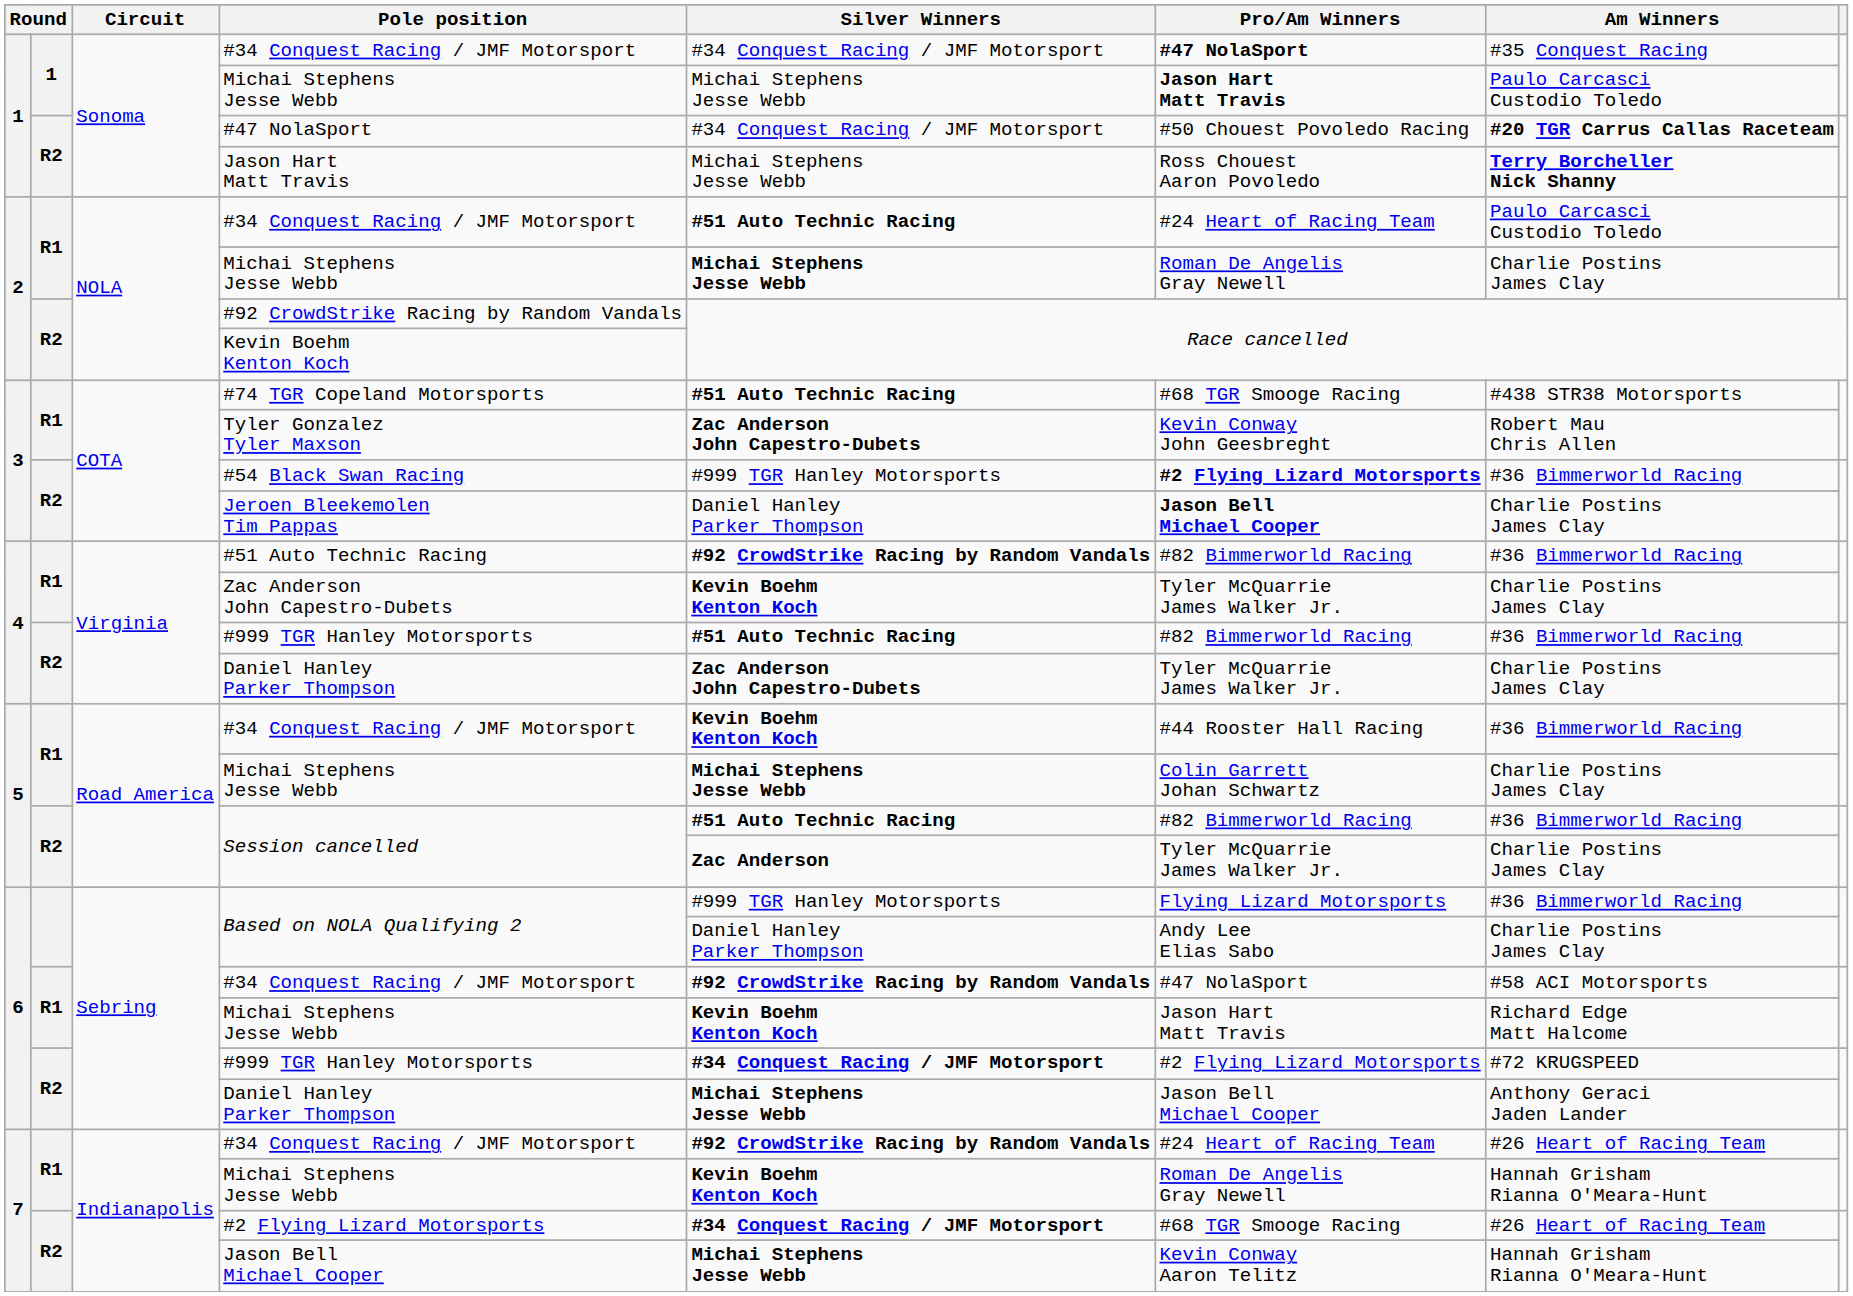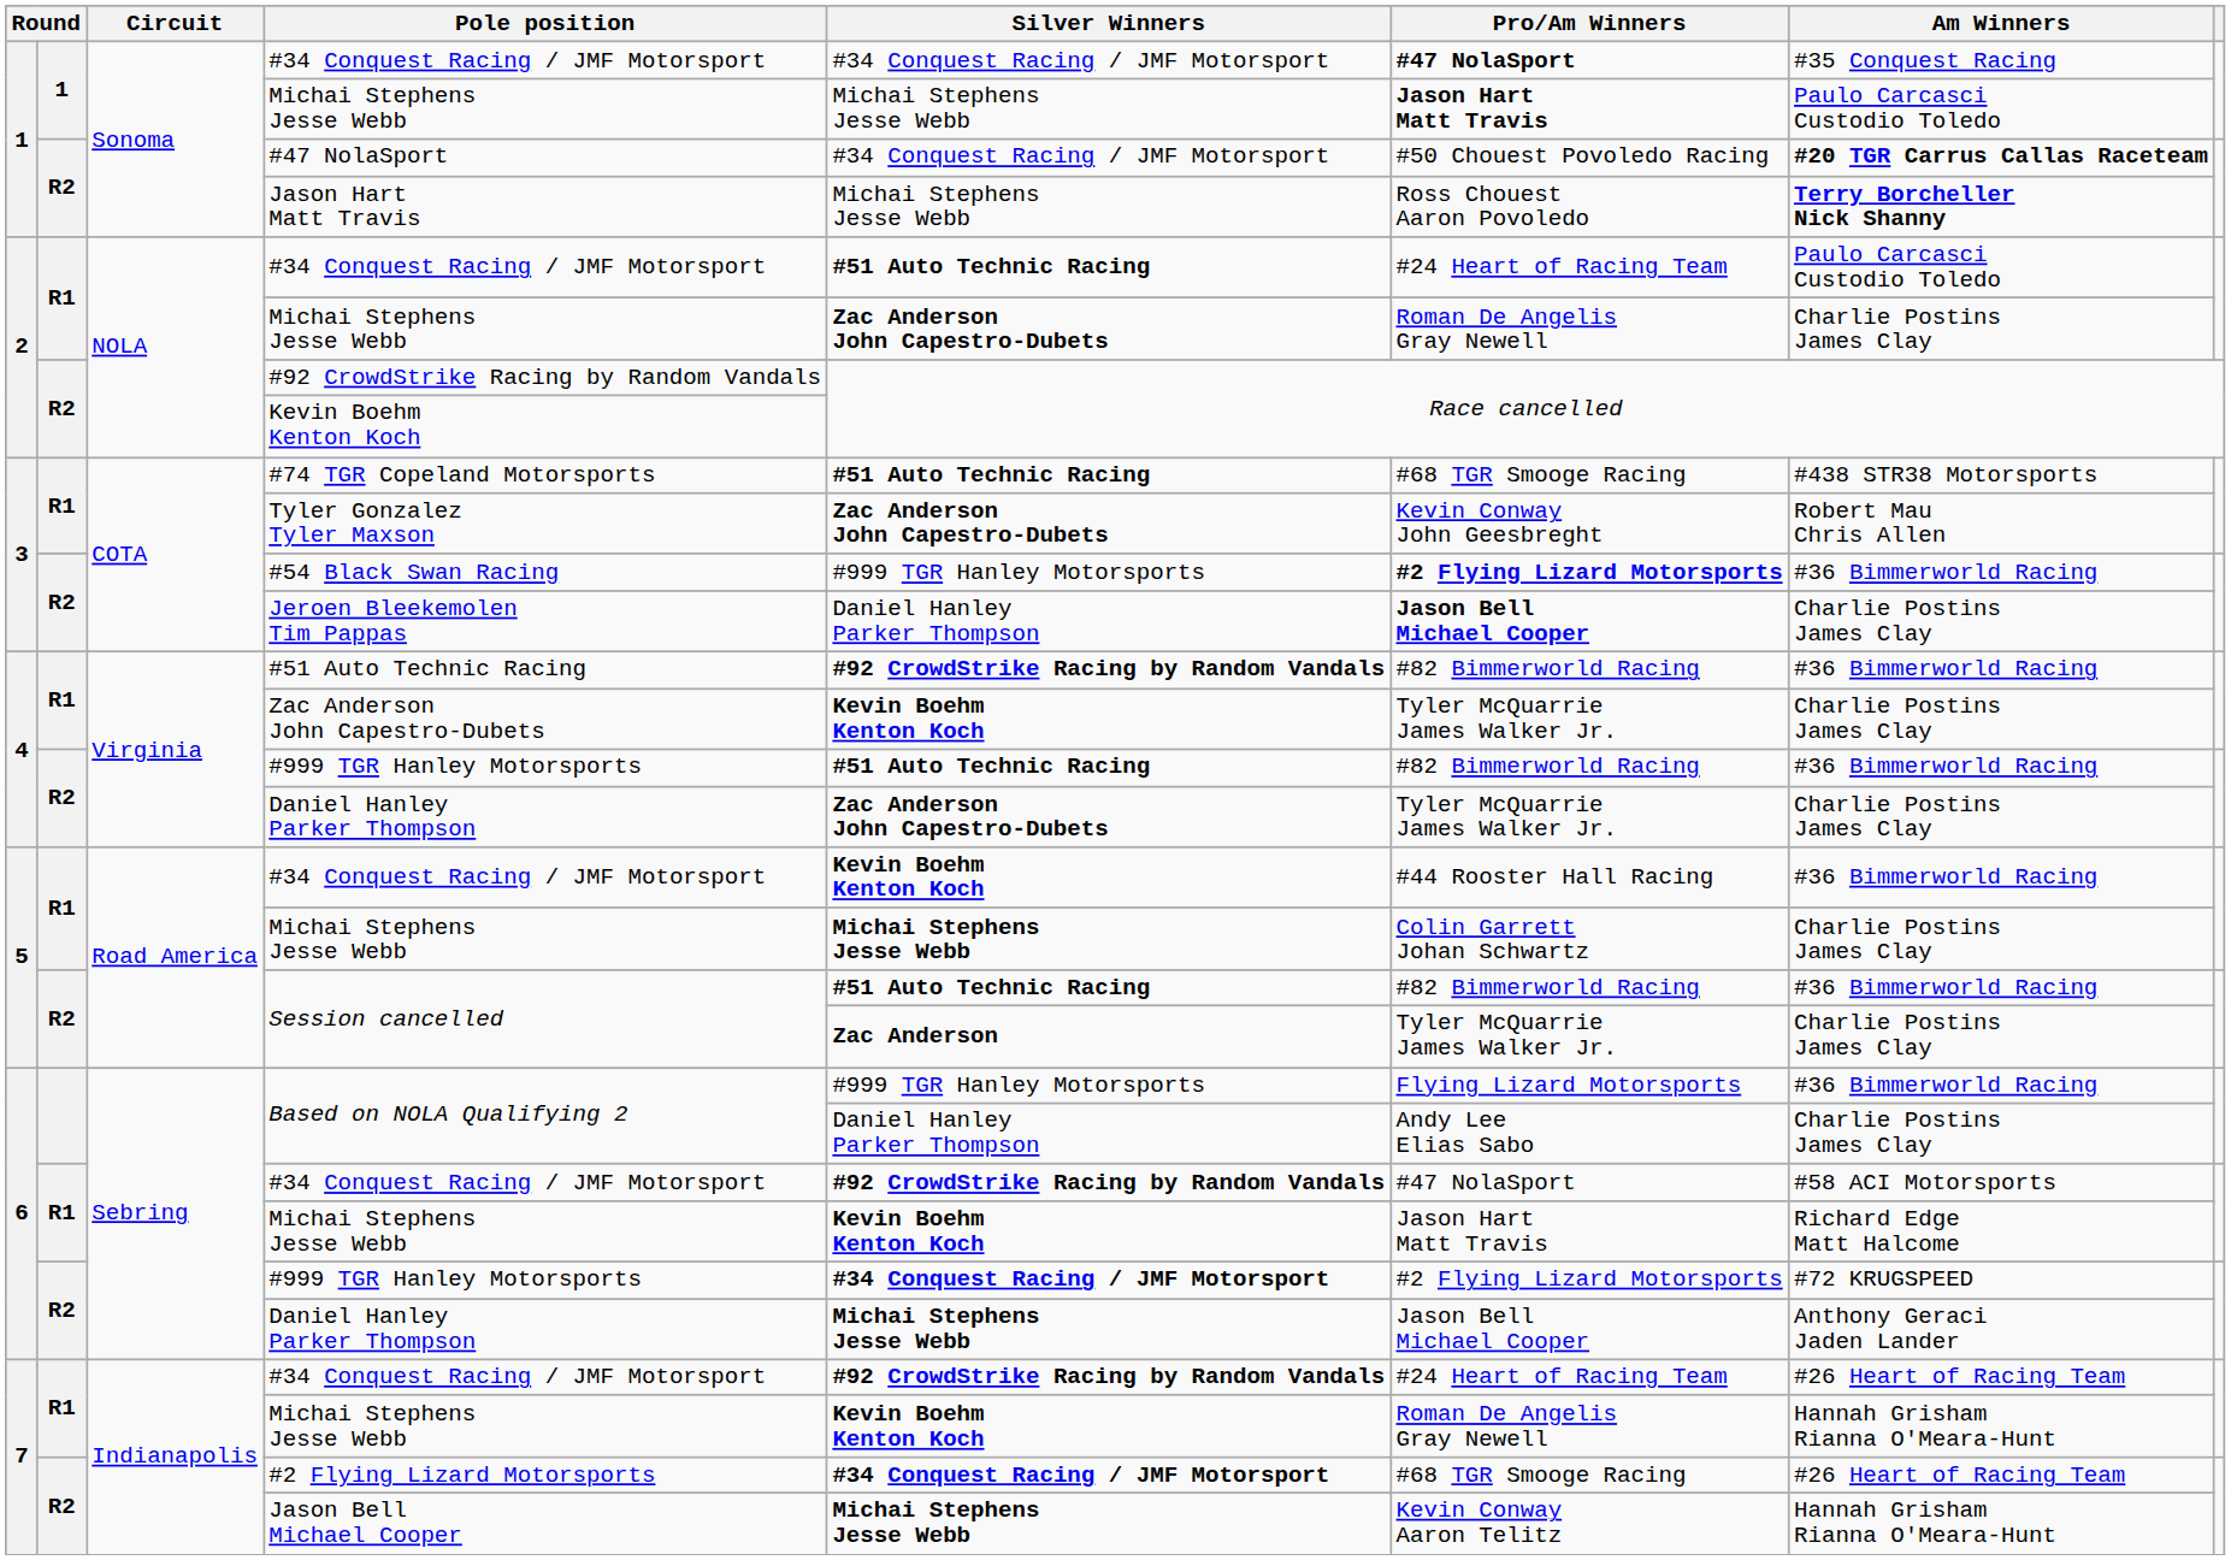2 / Michai Stephens Jesse Webb | Silver Winners: Michai Stephens Jesse Webb -> Zac Anderson John Capestro-Dubets
